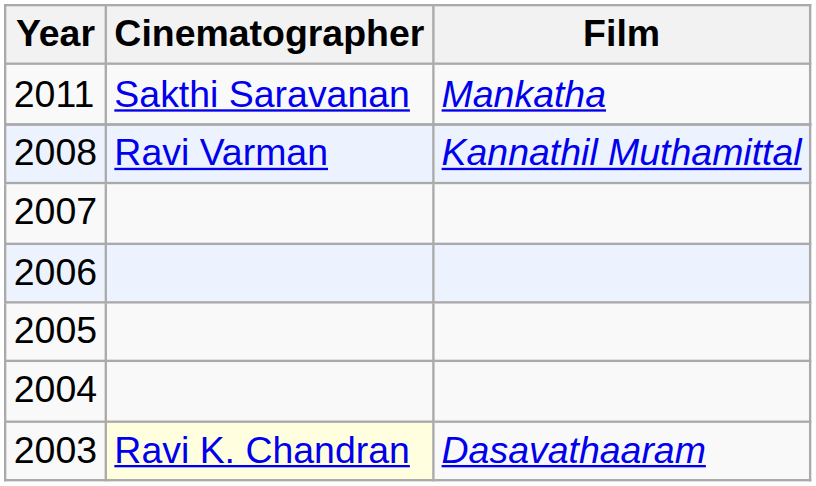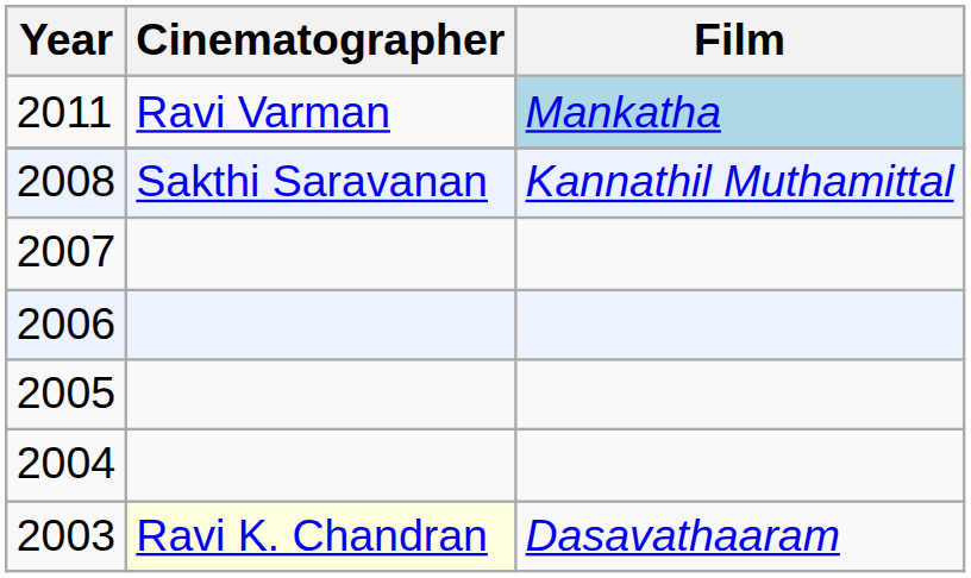2011 | Cinematographer: Sakthi Saravanan -> Ravi Varman
2011 | Film: no background -> lightblue background
2008 | Cinematographer: Ravi Varman -> Sakthi Saravanan
